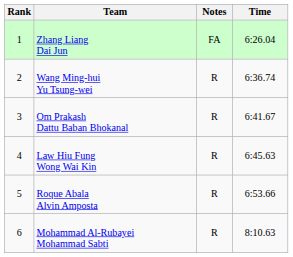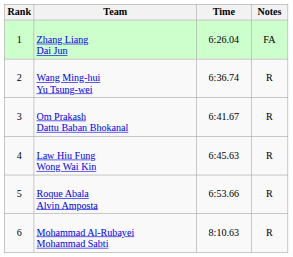columns swapped: Time <-> Notes
